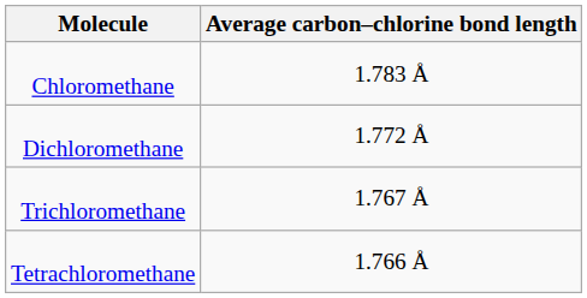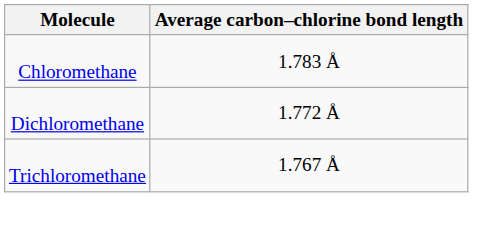- row: Tetrachloromethane | 1.766 Å
